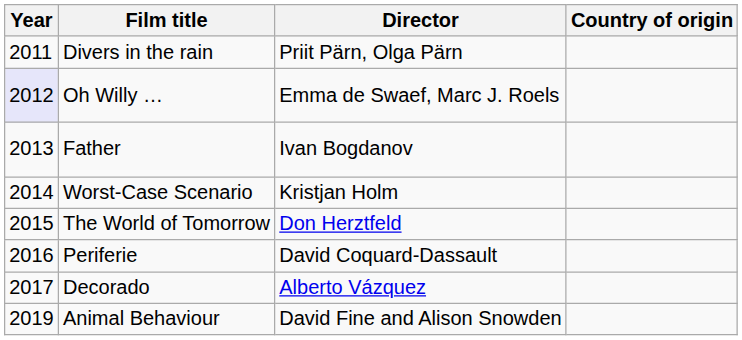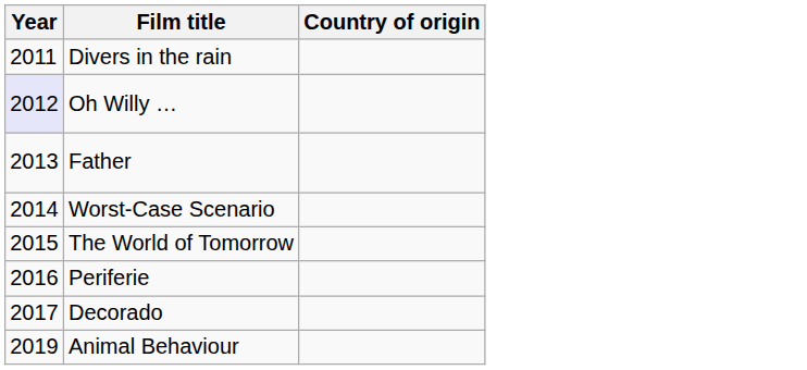- column: Director | Priit Pärn, Olga Pärn | Emma de Swaef, Marc J. Roels | Ivan Bogdanov | Kristjan Holm | Don Herztfeld | David Coquard-Dassault | Alberto Vázquez | David Fine and Alison Snowden
